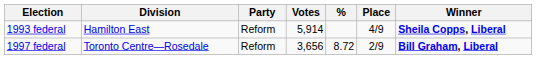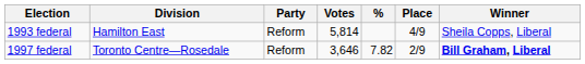1993 federal | Votes: 5,914 -> 5,814
1993 federal | Winner: bold -> normal
1997 federal | Votes: 3,656 -> 3,646
1997 federal | %: 8.72 -> 7.82
